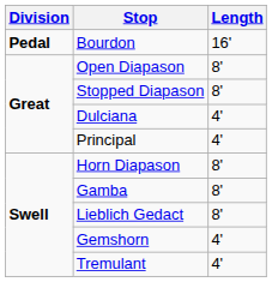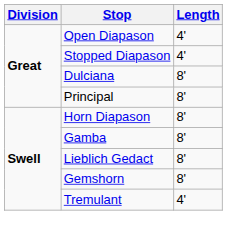- row: Pedal | Bourdon | 16'
Open Diapason | Length: 8' -> 4'
Stopped Diapason | Length: 8' -> 4'
Dulciana | Length: 4' -> 8'
Principal | Length: 4' -> 8'
Gemshorn | Length: 4' -> 8'
